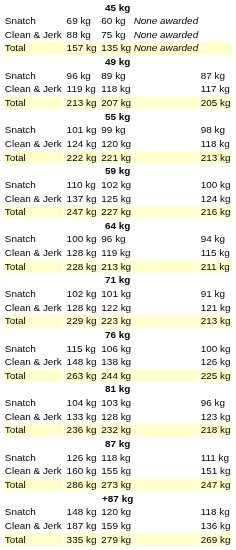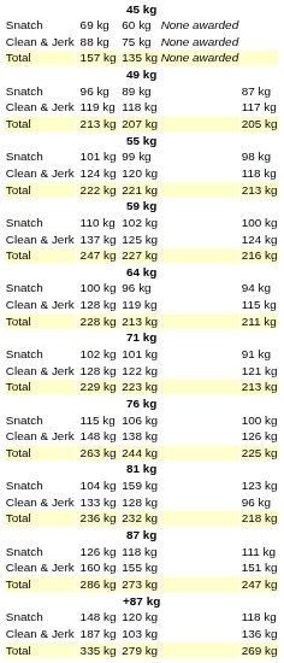104 kg | column 5: 103 kg -> 159 kg
104 kg | column 7: 96 kg -> 123 kg
133 kg | column 7: 123 kg -> 96 kg
187 kg | column 5: 159 kg -> 103 kg
